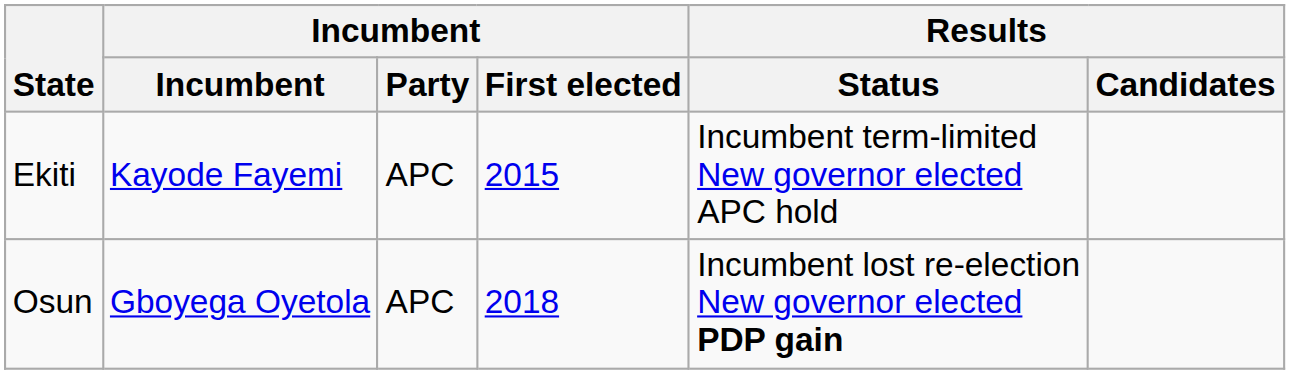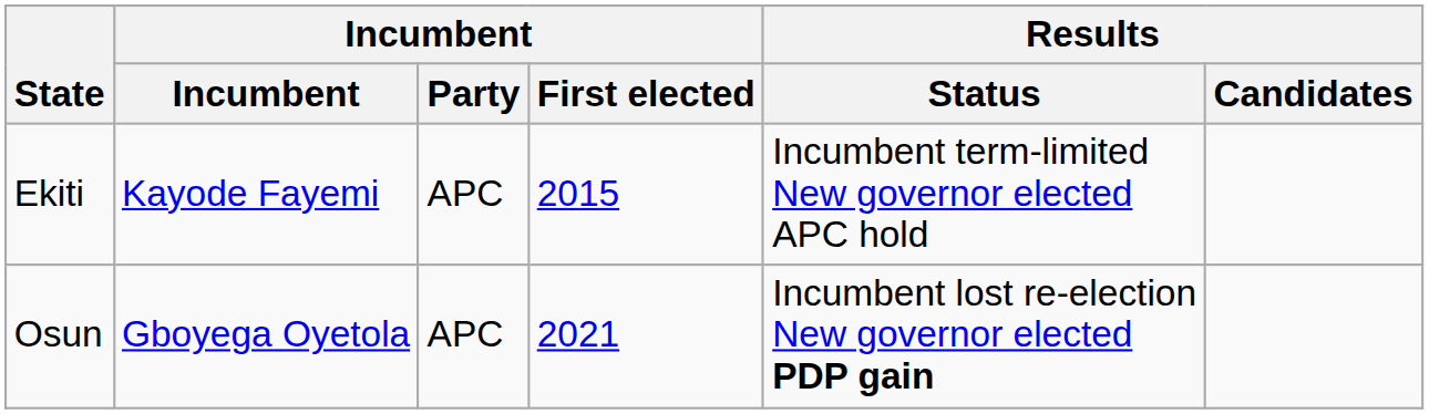Osun | Incumbent / First elected: 2018 -> 2021
